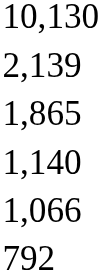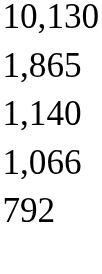- row: 2,139
